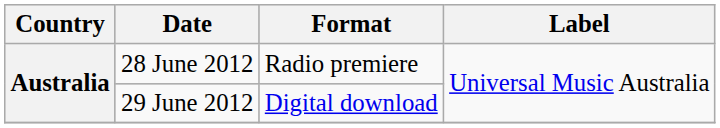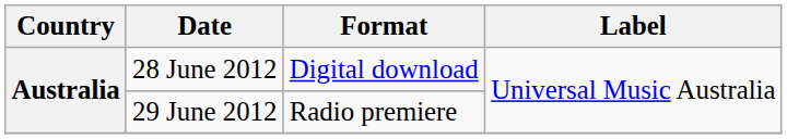28 June 2012 | Format: Radio premiere -> Digital download
29 June 2012 | Format: Digital download -> Radio premiere
